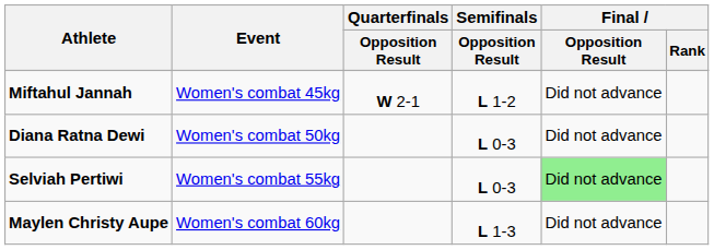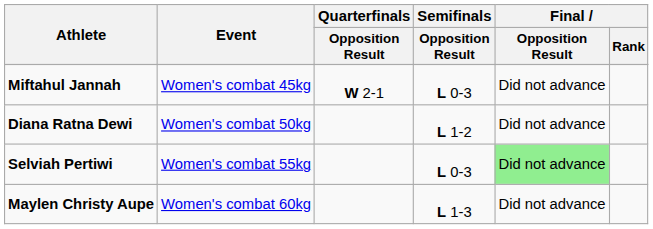Miftahul Jannah | Semifinals / Opposition Result: L 1-2 -> L 0-3
Diana Ratna Dewi | Semifinals / Opposition Result: L 0-3 -> L 1-2
